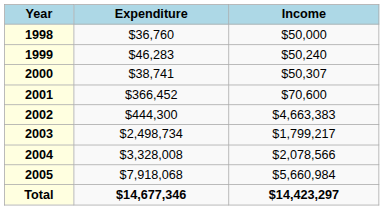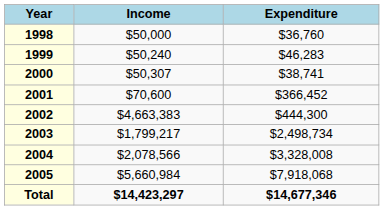columns swapped: Income <-> Expenditure
